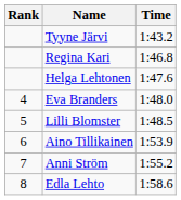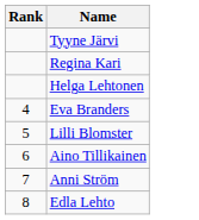- column: Time | 1:43.2 | 1:46.8 | 1:47.6 | 1:48.0 | 1:48.5 | 1:53.9 | 1:55.2 | 1:58.6
